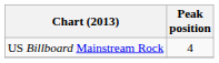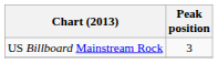US Billboard Mainstream Rock | Peak position: 4 -> 3
